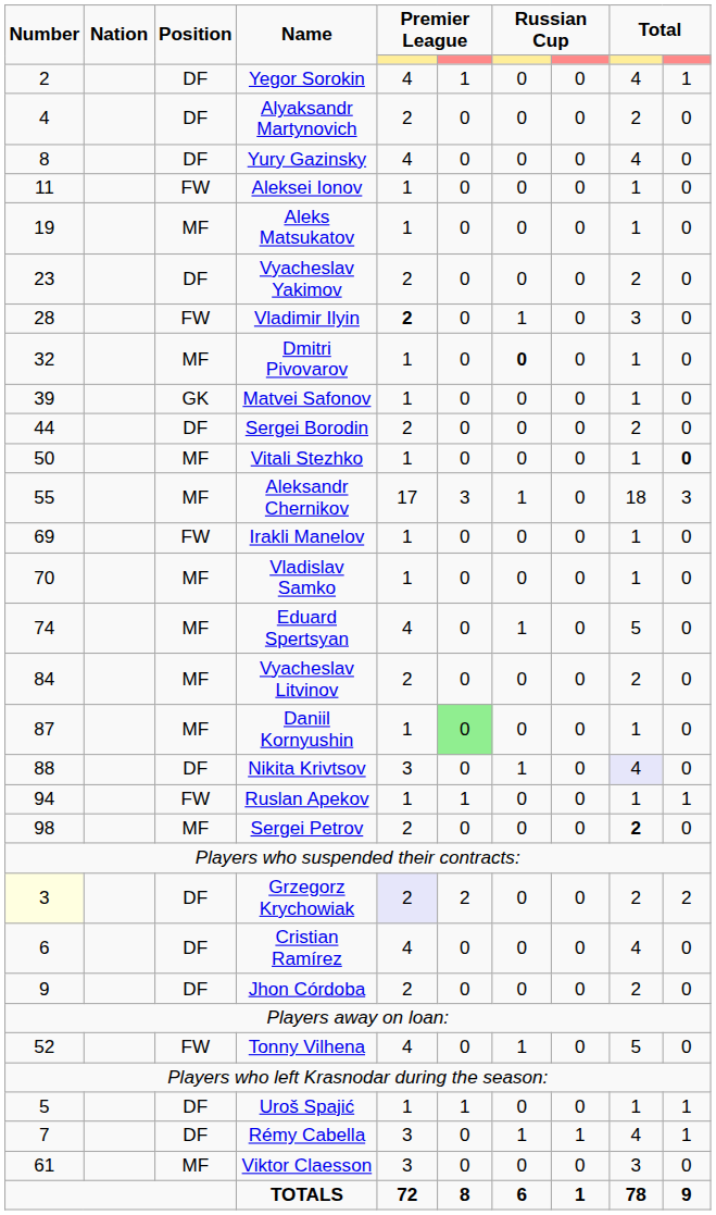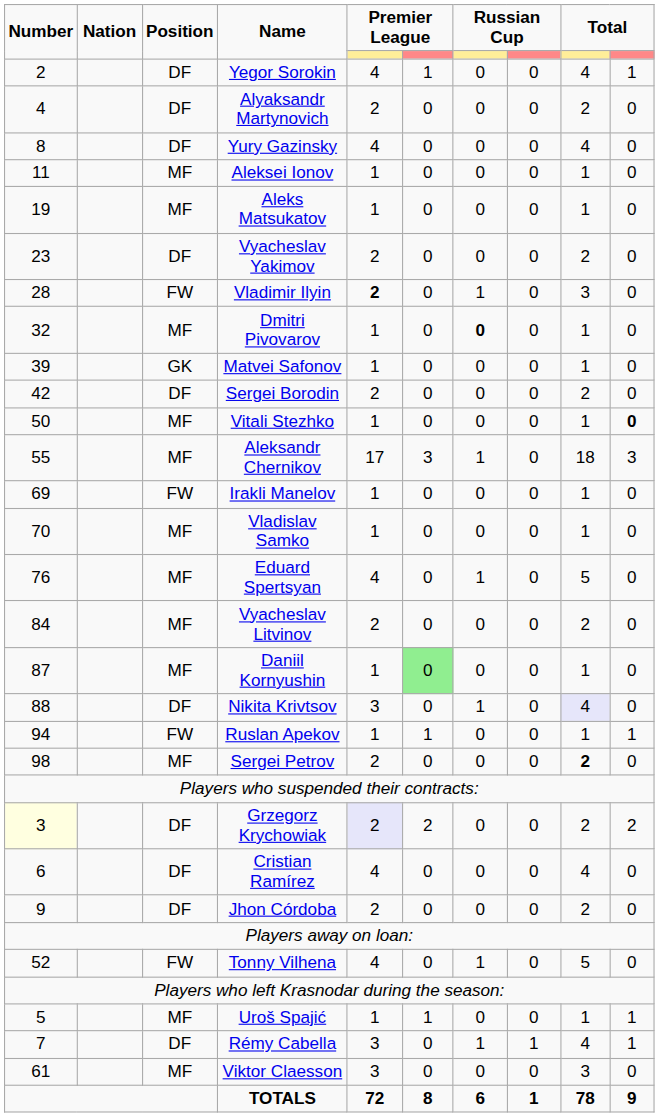Aleksei Ionov | Position: FW -> MF
Sergei Borodin | Number: 44 -> 42
Eduard Spertsyan | Number: 74 -> 76
Uroš Spajić | Position: DF -> MF
